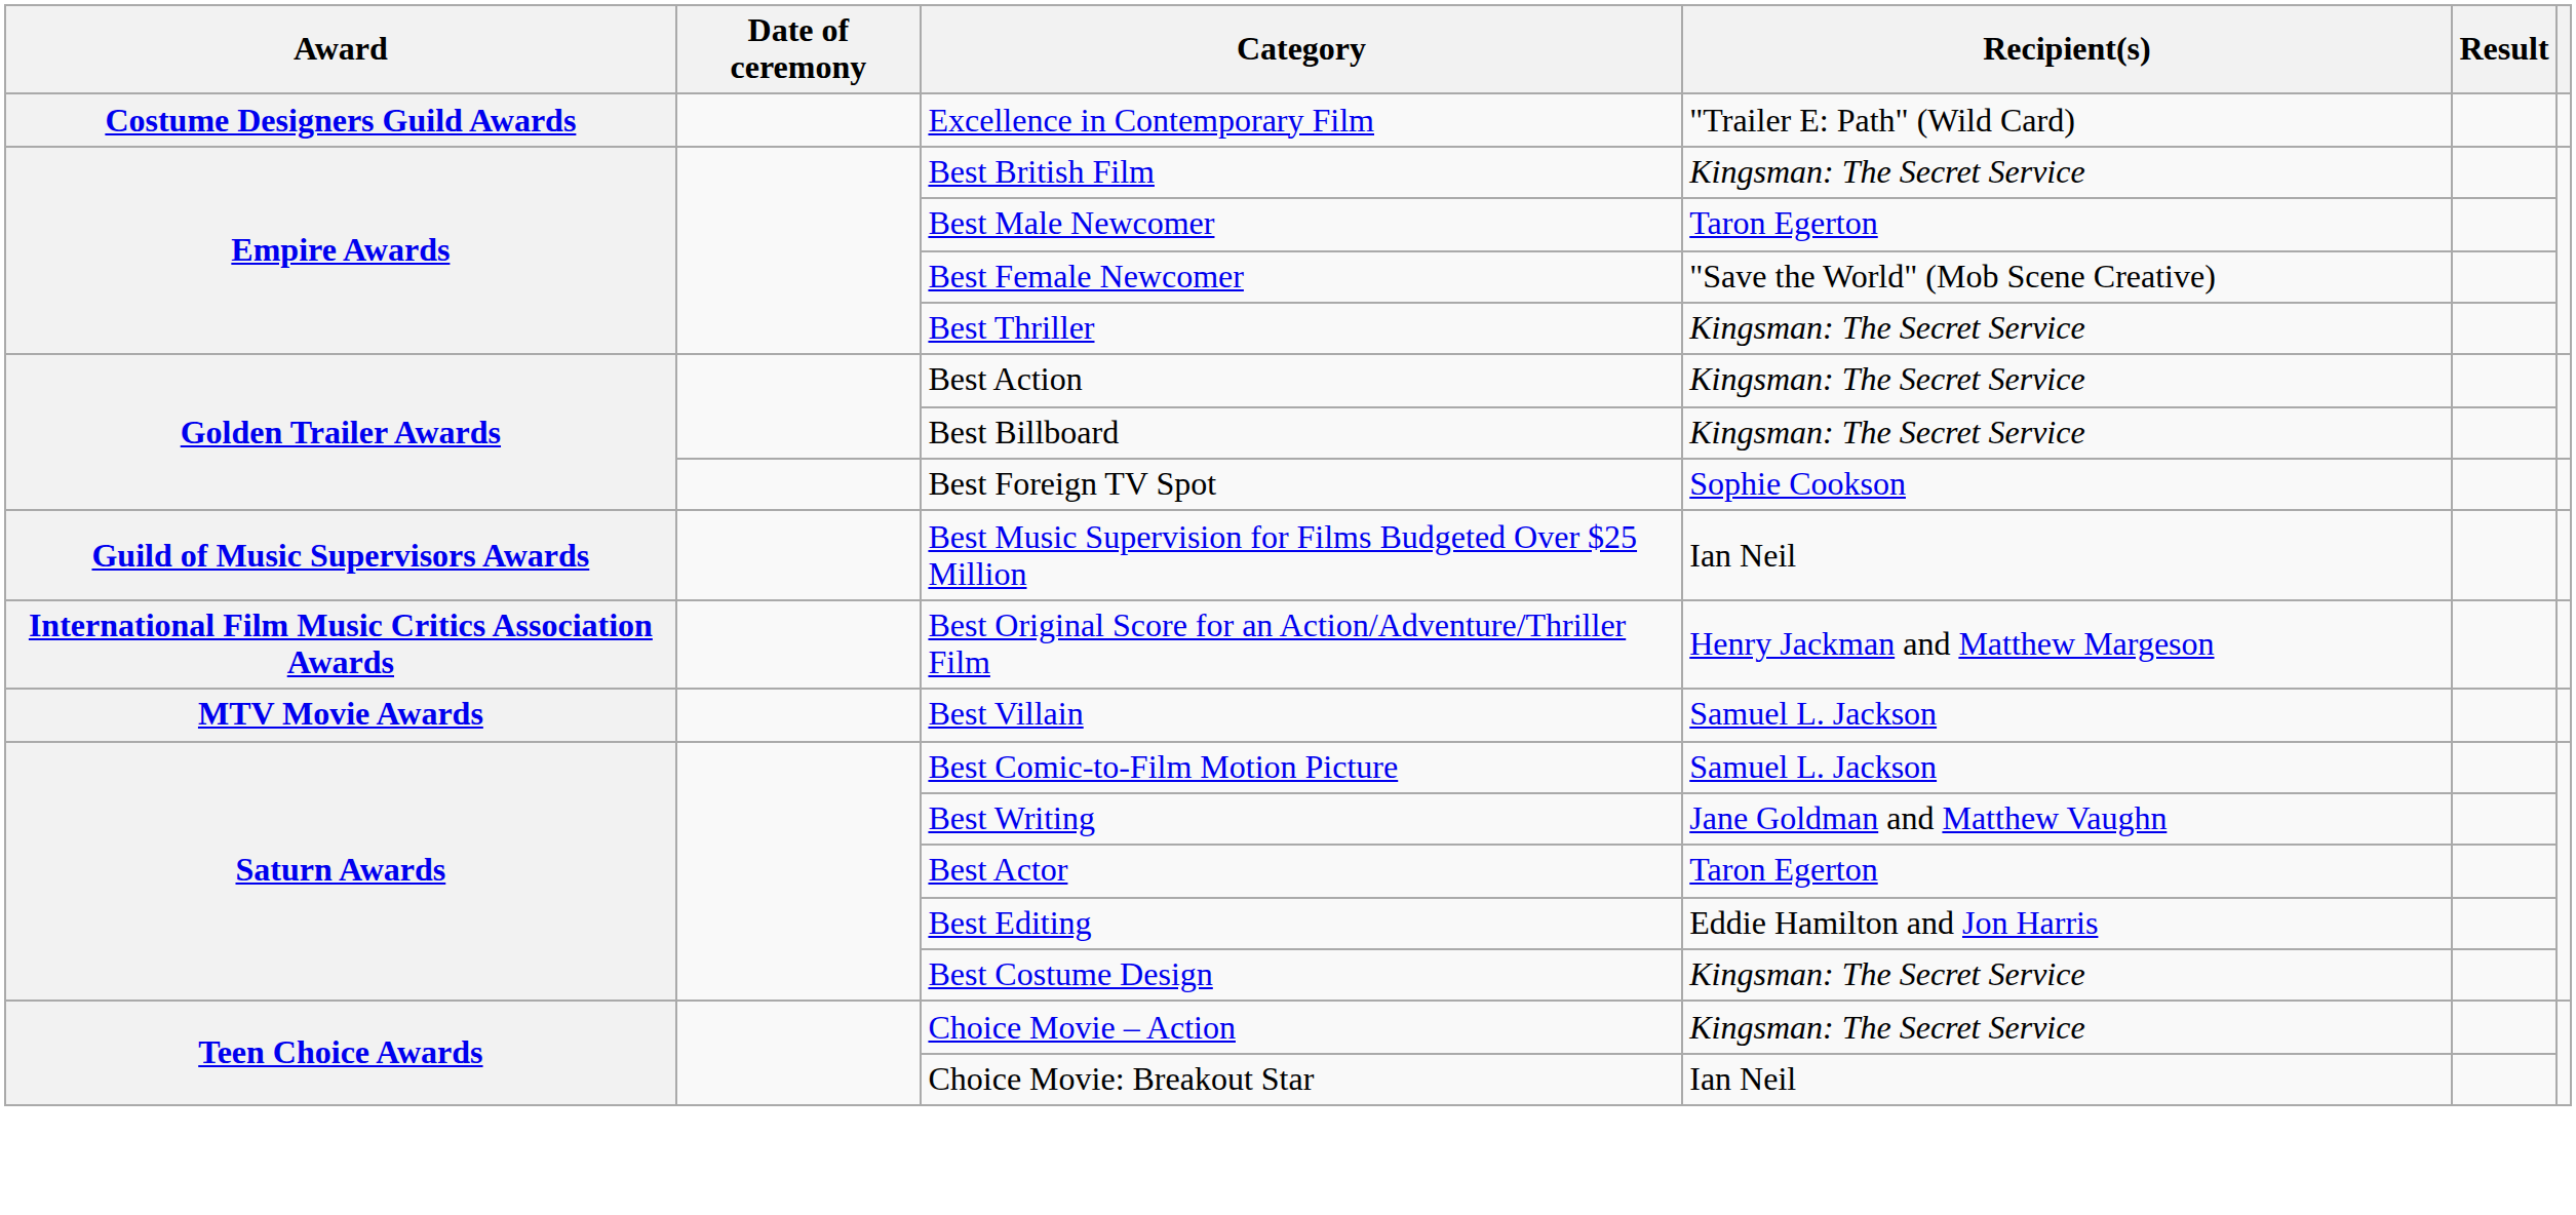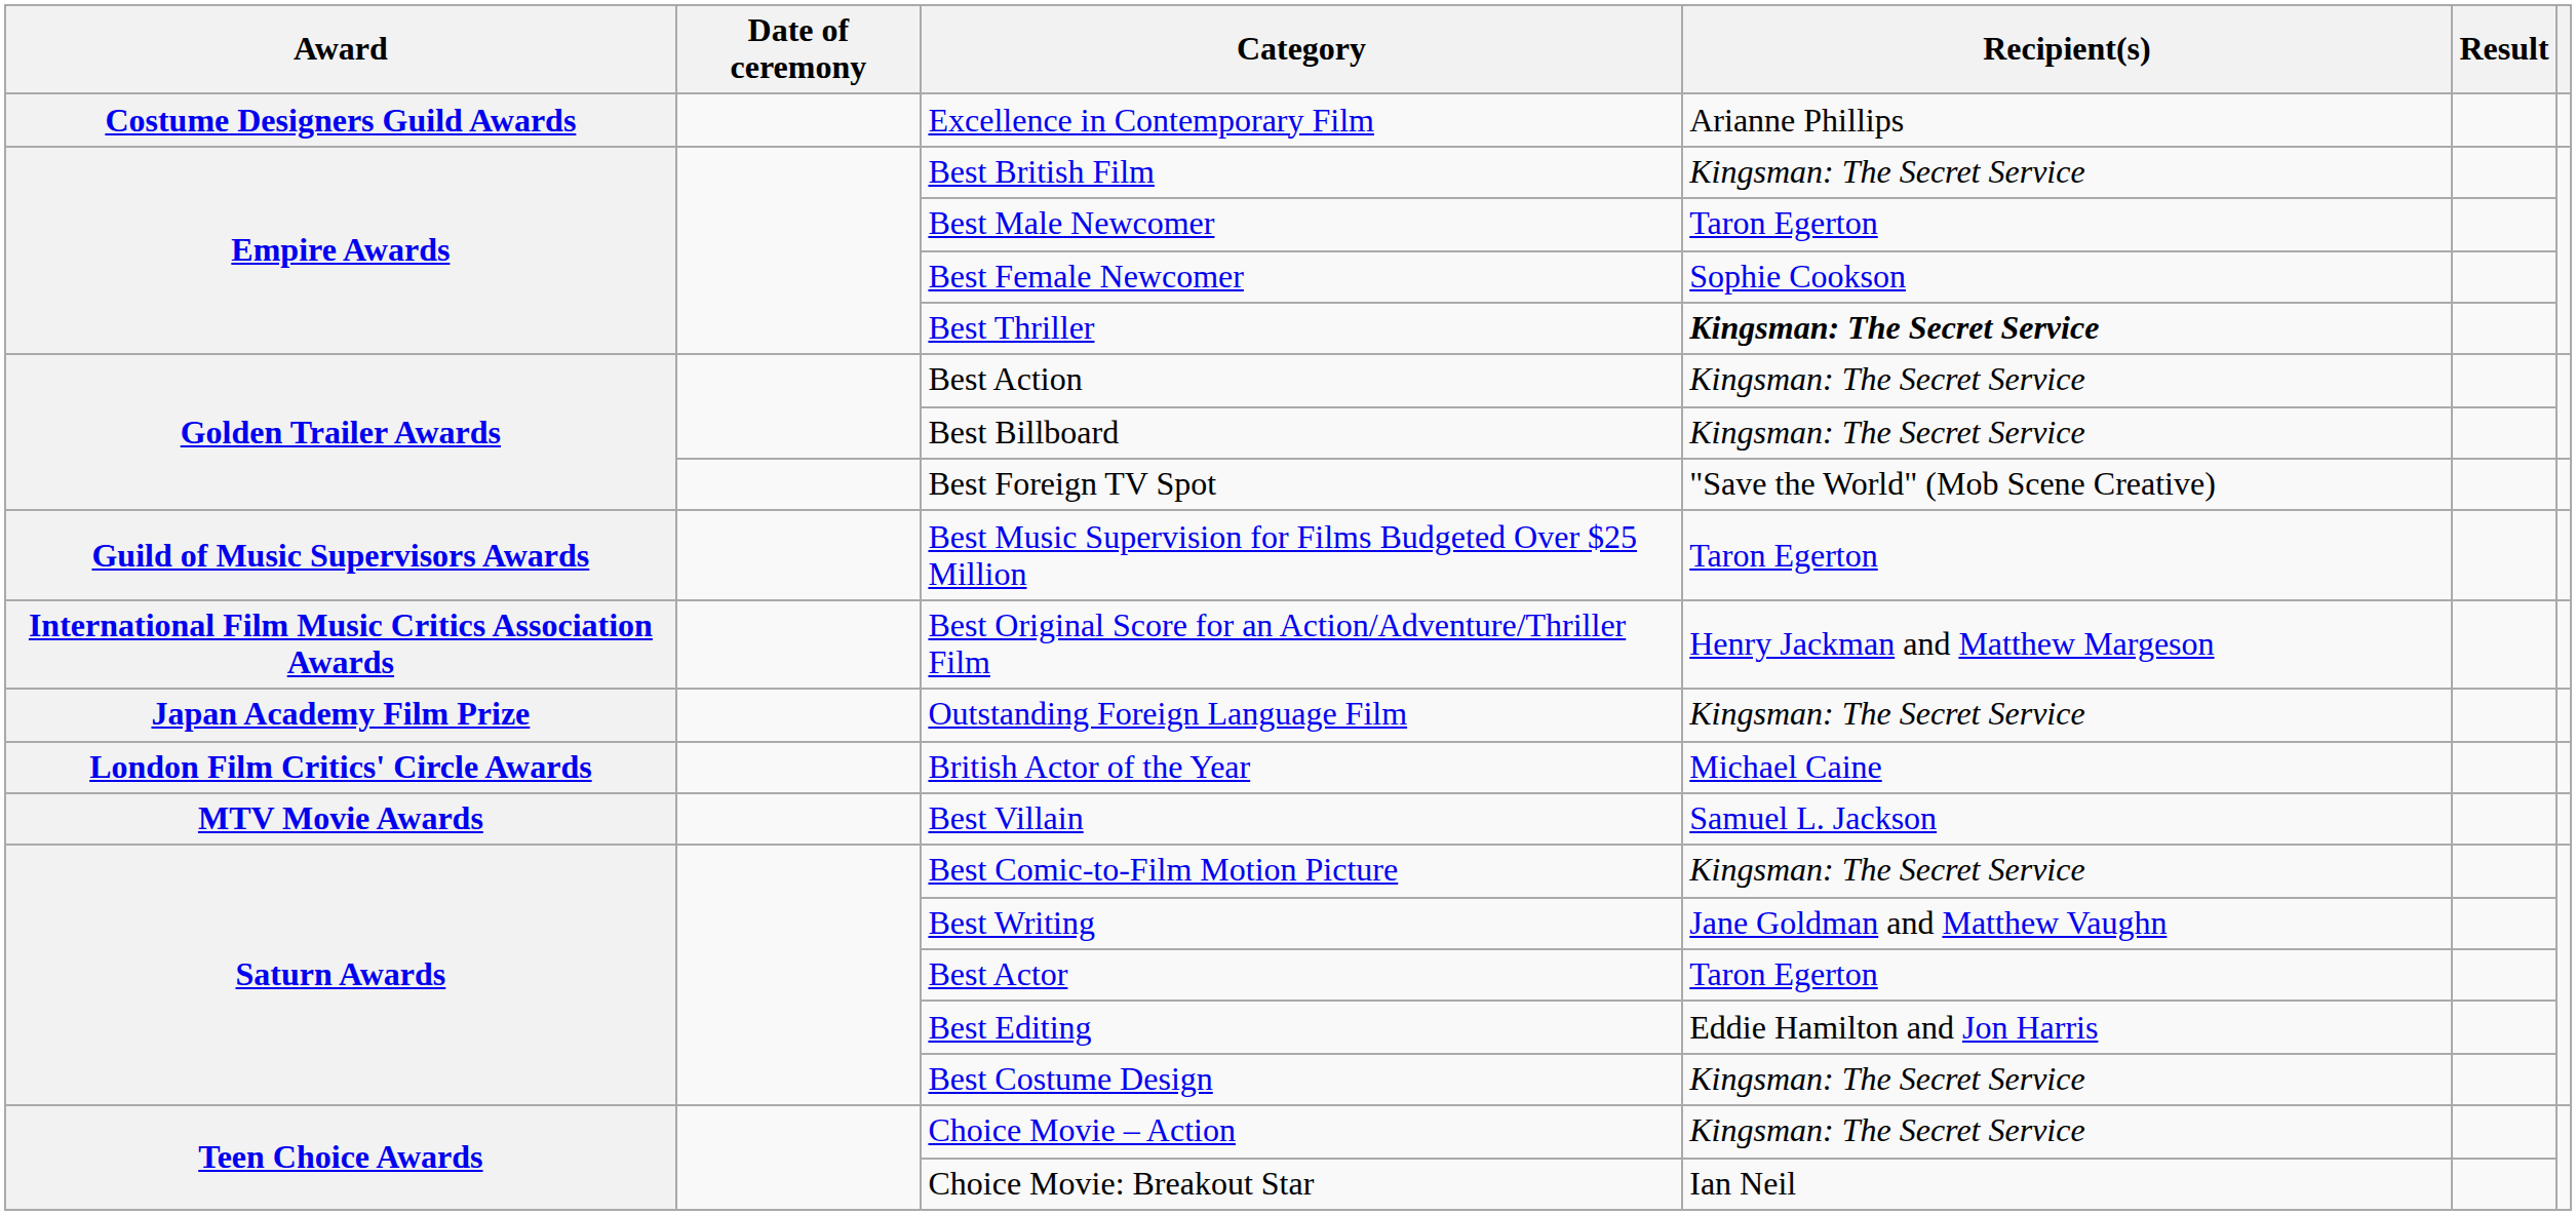Excellence in Contemporary Film | Recipient(s): "Trailer E: Path" (Wild Card) -> Arianne Phillips
Best Female Newcomer | Recipient(s): "Save the World" (Mob Scene Creative) -> Sophie Cookson
Best Thriller | Recipient(s): normal -> bold
Best Foreign TV Spot | Recipient(s): Sophie Cookson -> "Save the World" (Mob Scene Creative)
Best Music Supervision for Films Budgeted Over $25 Million | Recipient(s): Ian Neil -> Taron Egerton
+ row: Japan Academy Film Prize | Outstanding Foreign Language Film | Kingsman: The Secret Service
+ row: London Film Critics' Circle Awards | British Actor of the Year | Michael Caine
Best Comic-to-Film Motion Picture | Recipient(s): Samuel L. Jackson -> Kingsman: The Secret Service
